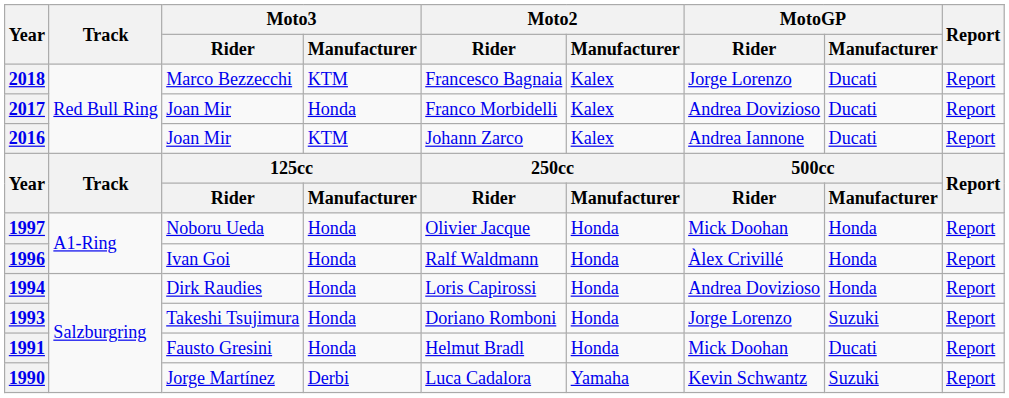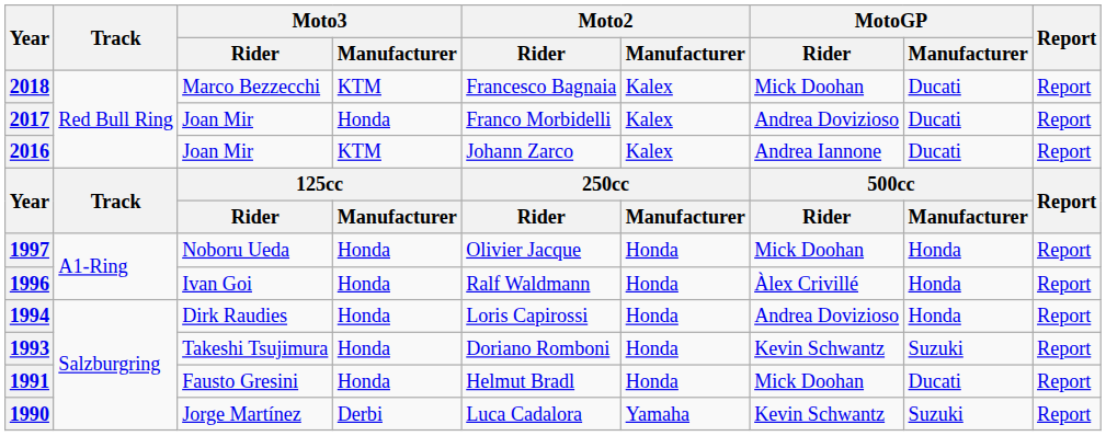2018 | MotoGP / Rider: Jorge Lorenzo -> Mick Doohan
1993 | MotoGP / Rider: Jorge Lorenzo -> Kevin Schwantz
